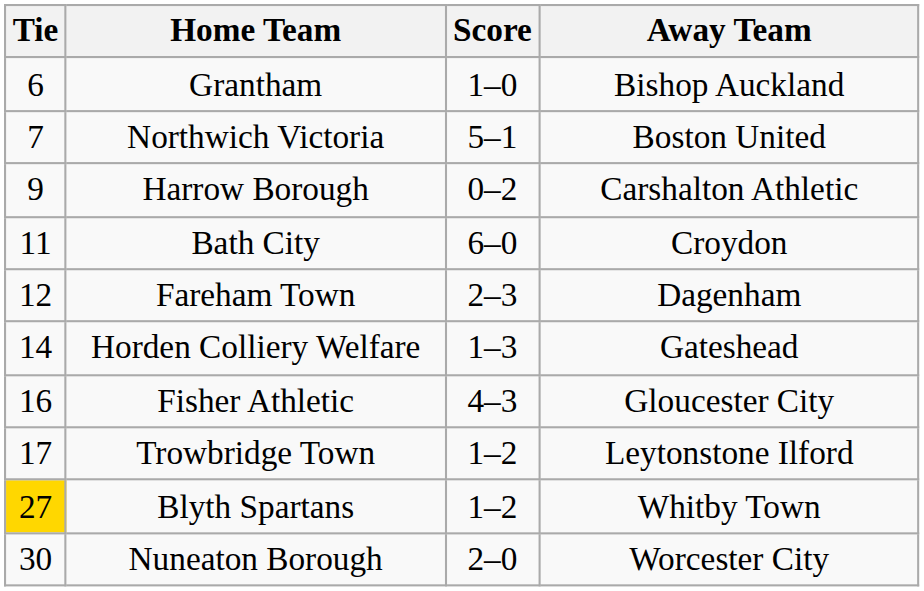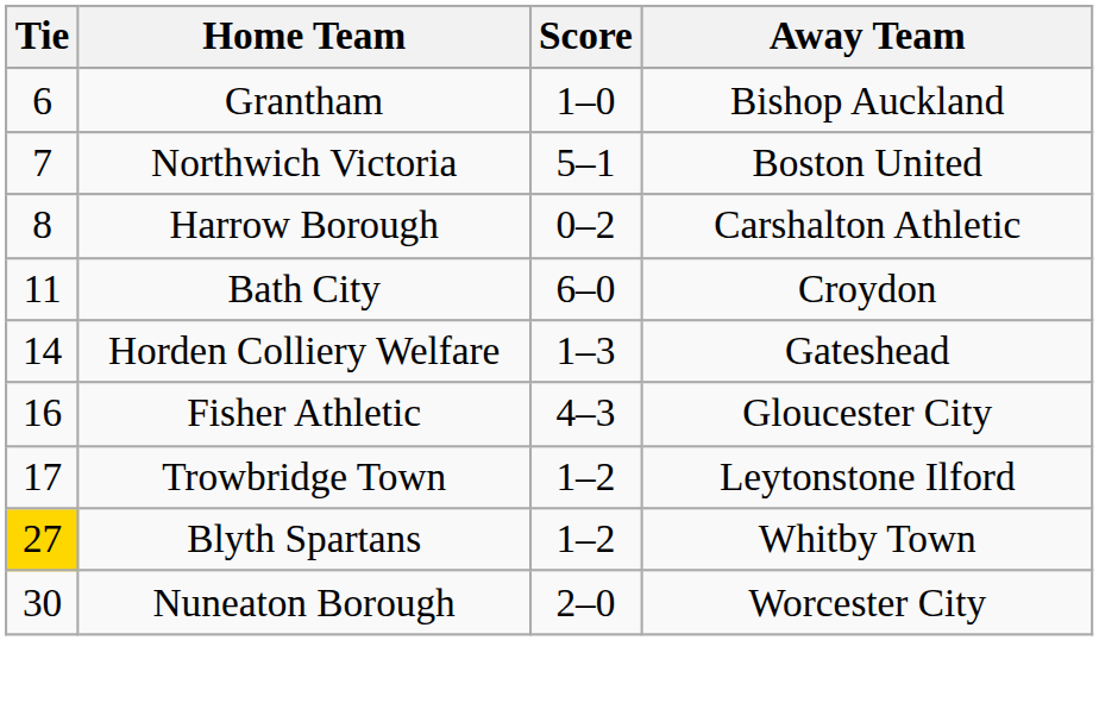Harrow Borough | Tie: 9 -> 8
- row: 12 | Fareham Town | 2–3 | Dagenham
